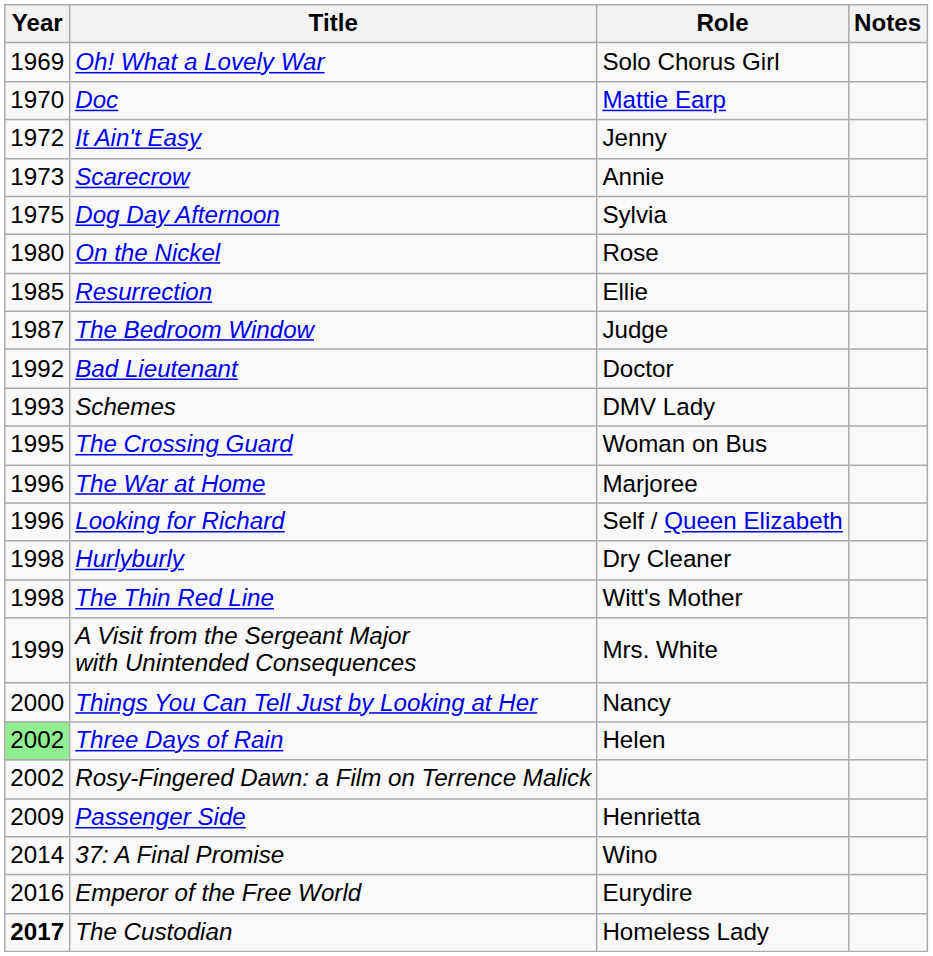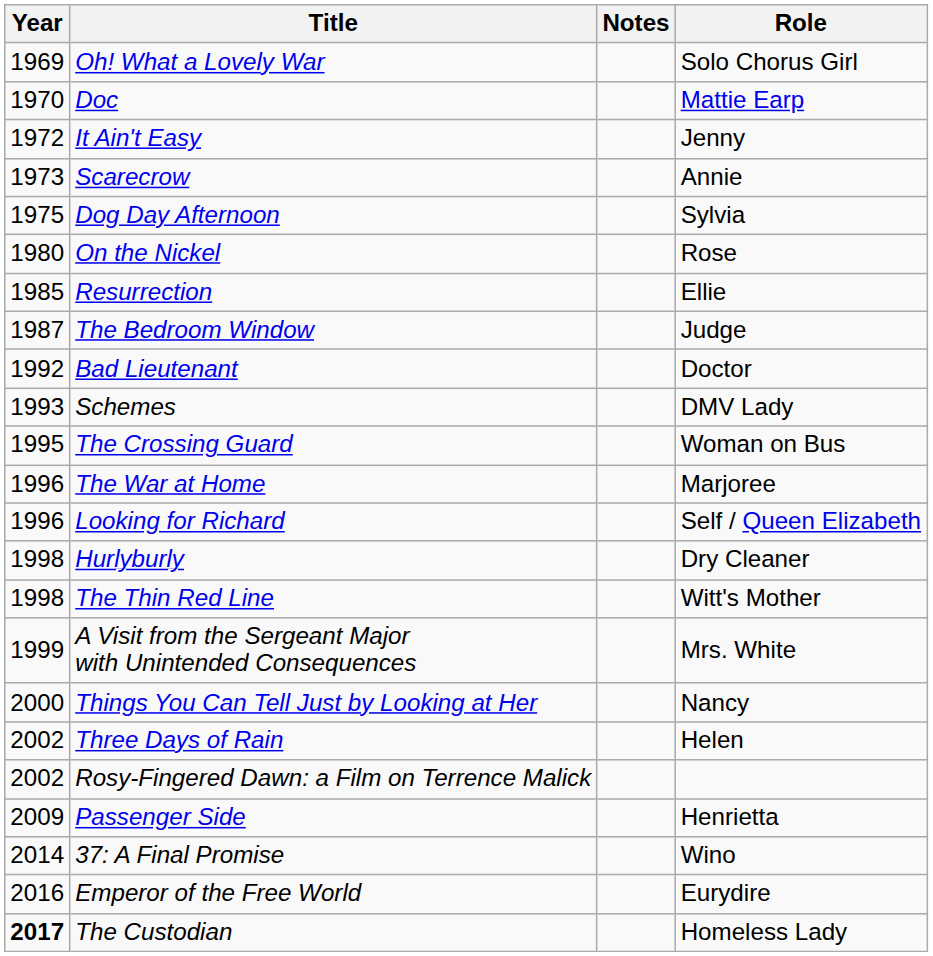columns swapped: Role <-> Notes
Three Days of Rain | Year: lightgreen background -> no background
